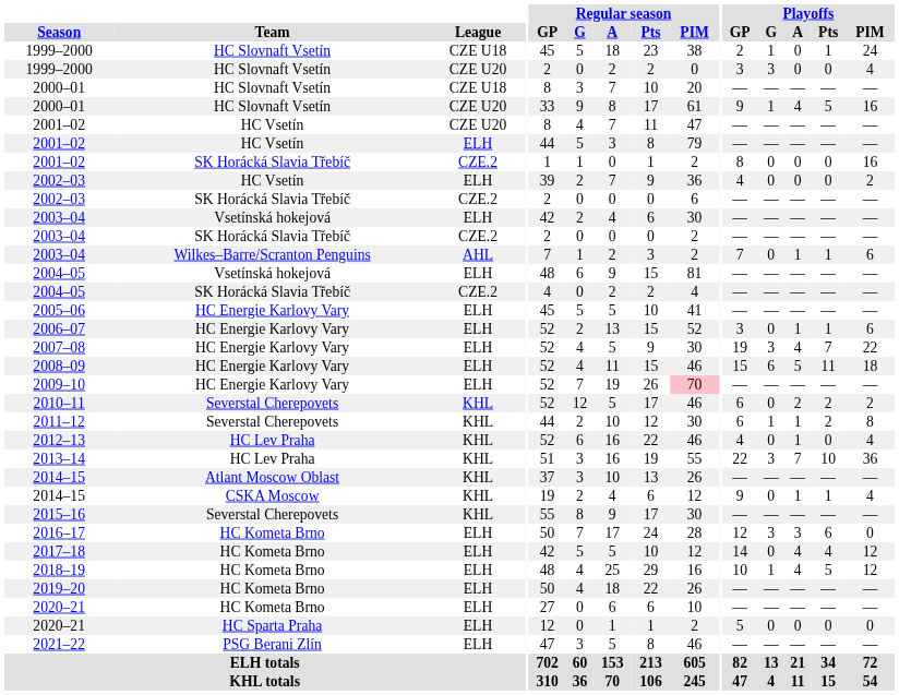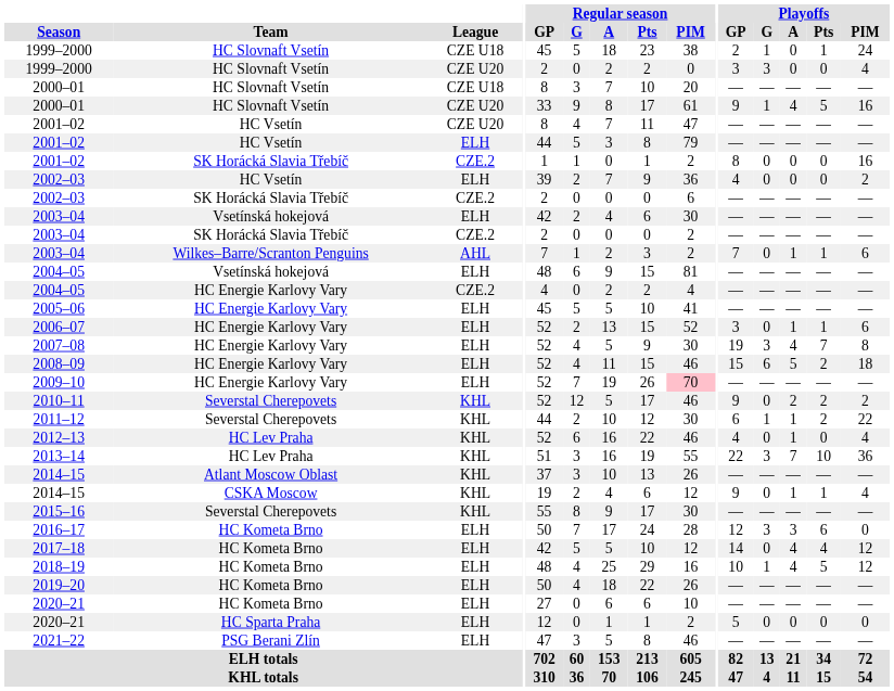2004–05 / CZE.2 | Team: SK Horácká Slavia Třebíč -> HC Energie Karlovy Vary
2007–08 | Playoffs / PIM: 22 -> 8
2008–09 | Playoffs / Pts: 11 -> 2
2010–11 | Playoffs / GP: 6 -> 9
2011–12 | Playoffs / PIM: 8 -> 22
